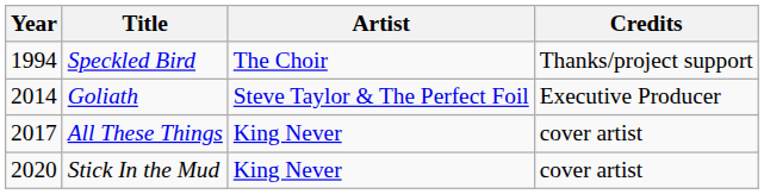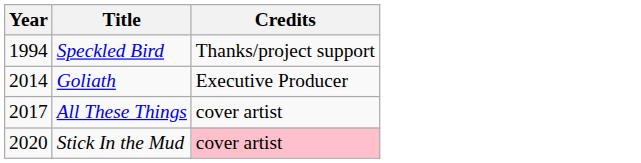- column: Artist | The Choir | Steve Taylor & The Perfect Foil | King Never | King Never
Stick In the Mud | Credits: no background -> pink background
